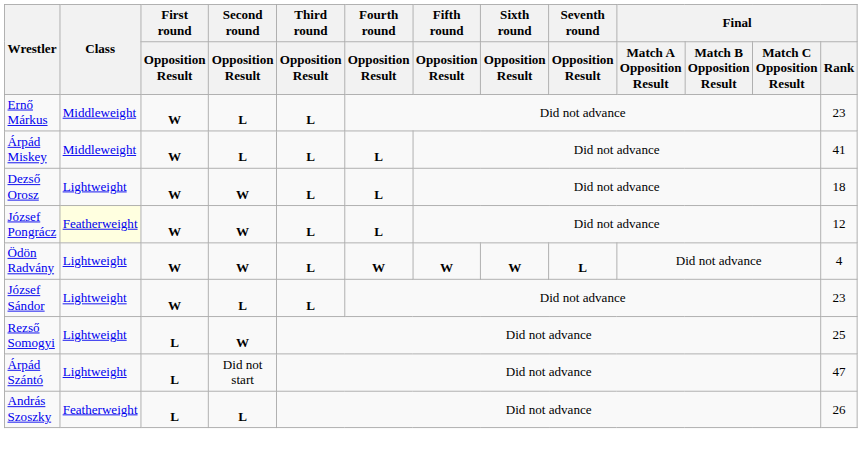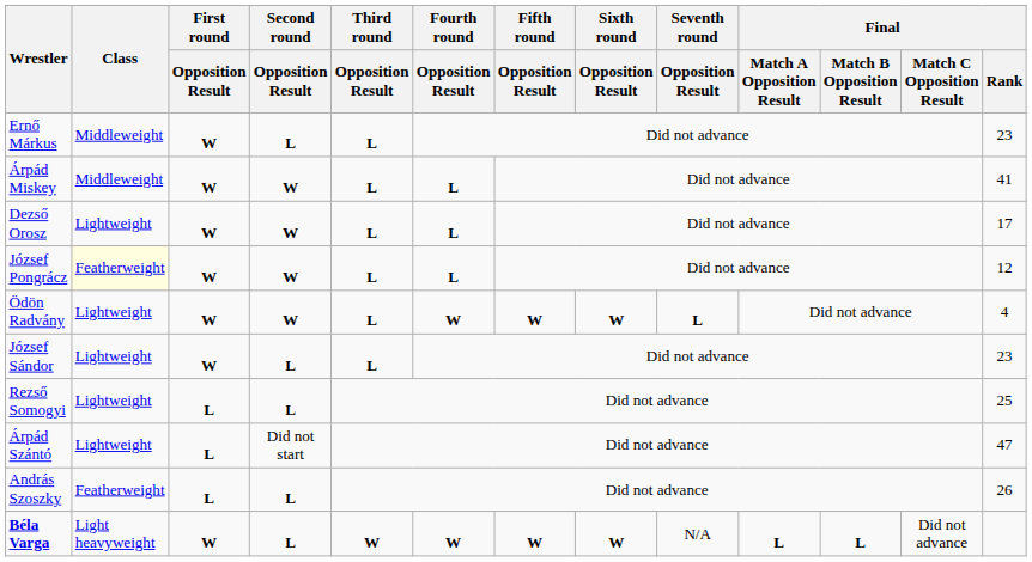Árpád Miskey | Second round / Opposition Result: L -> W
Dezső Orosz | Final / Rank: 18 -> 17
Rezső Somogyi | Second round / Opposition Result: W -> L
+ row: Béla Varga | Light heavyweight | W | L | W | W | W | W | N/A | L | L | Did not advance
